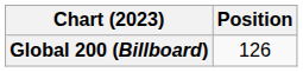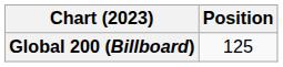Global 200 (Billboard) | Position: 126 -> 125
